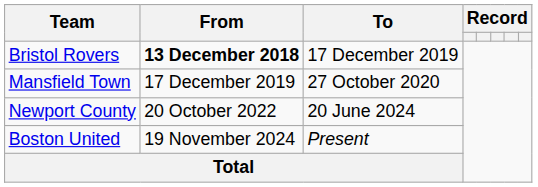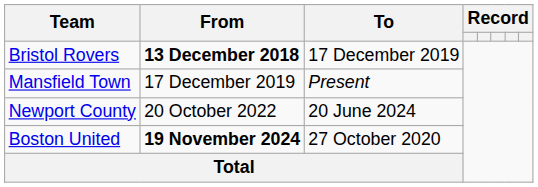Mansfield Town | To: 27 October 2020 -> Present
Boston United | From: normal -> bold
Boston United | To: Present -> 27 October 2020
